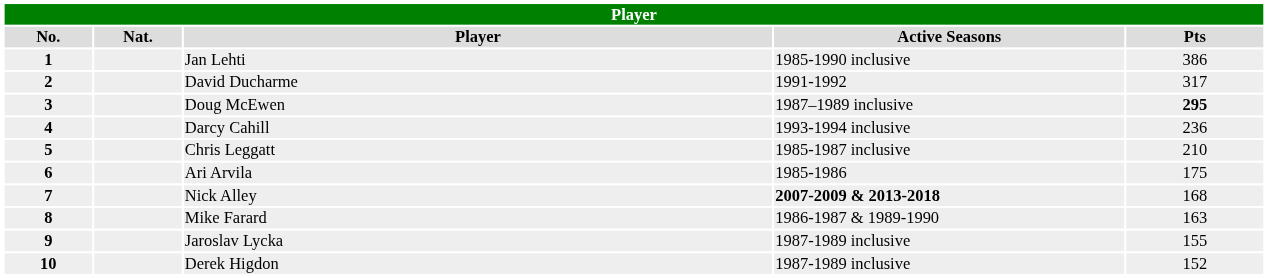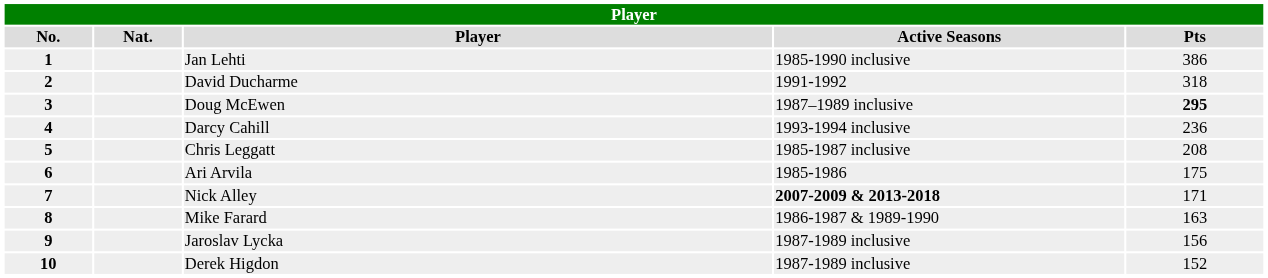David Ducharme | Pts: 317 -> 318
Chris Leggatt | Pts: 210 -> 208
Nick Alley | Pts: 168 -> 171
Jaroslav Lycka | Pts: 155 -> 156
